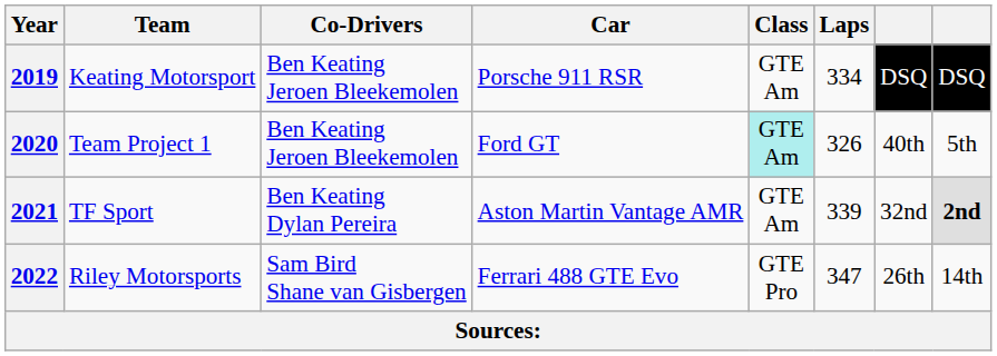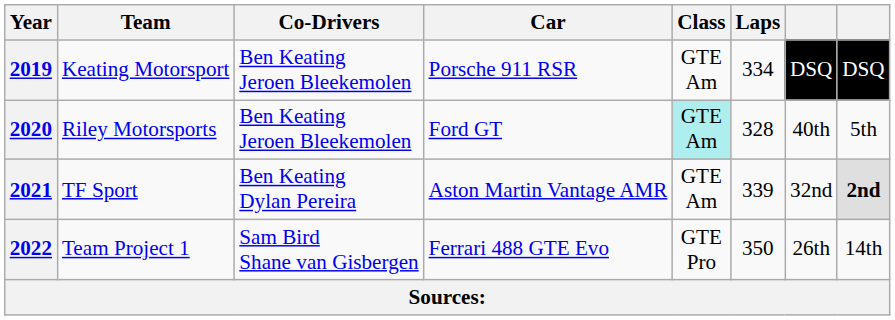2020 | Team: Team Project 1 -> Riley Motorsports
2020 | Laps: 326 -> 328
2022 | Team: Riley Motorsports -> Team Project 1
2022 | Laps: 347 -> 350
